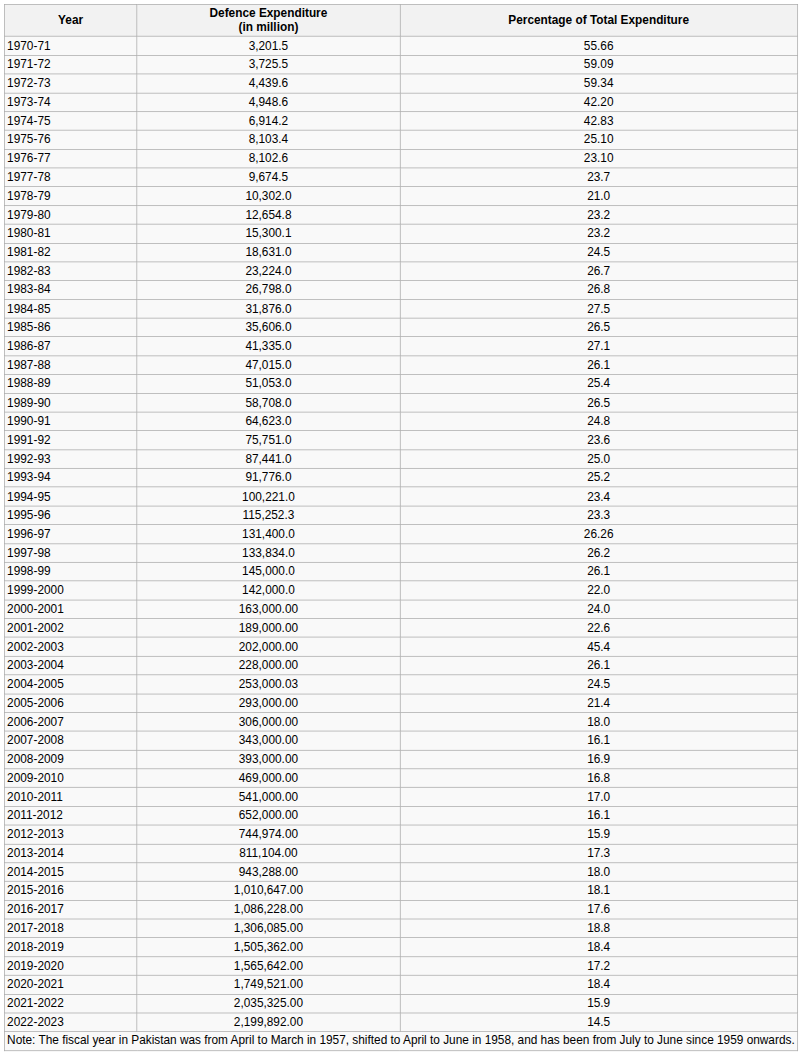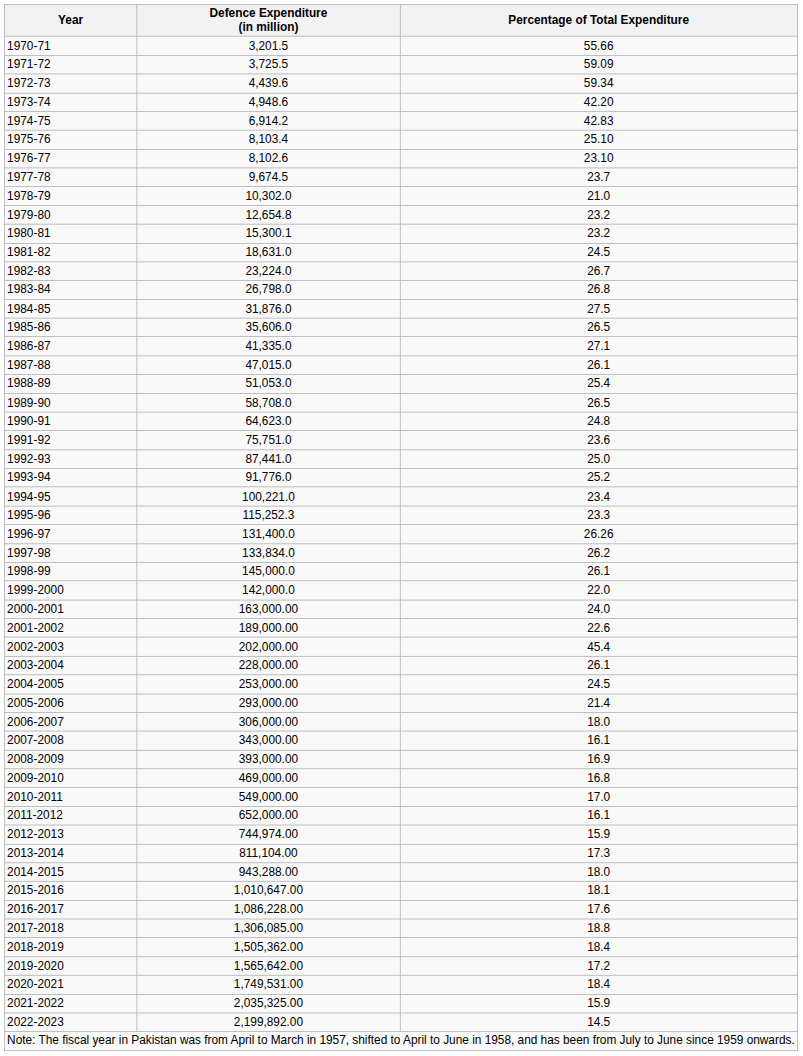2004-2005 | Defence Expenditure (in million): 253,000.03 -> 253,000.00
2010-2011 | Defence Expenditure (in million): 541,000.00 -> 549,000.00
2020-2021 | Defence Expenditure (in million): 1,749,521.00 -> 1,749,531.00
